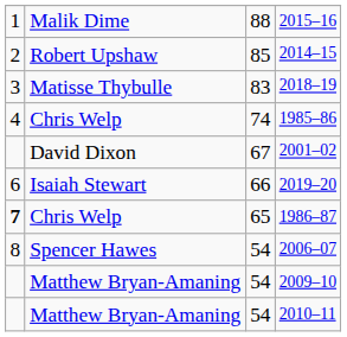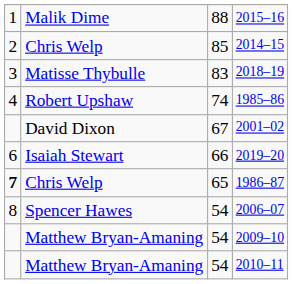2014–15 | column 2: Robert Upshaw -> Chris Welp
1985–86 | column 2: Chris Welp -> Robert Upshaw
